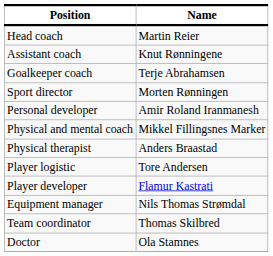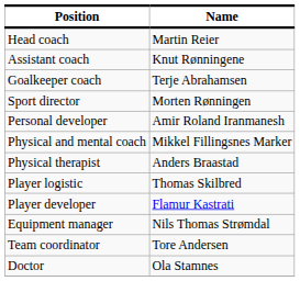Player logistic | Name: Tore Andersen -> Thomas Skilbred
Team coordinator | Name: Thomas Skilbred -> Tore Andersen
